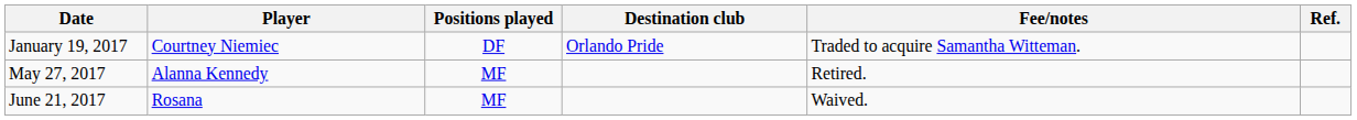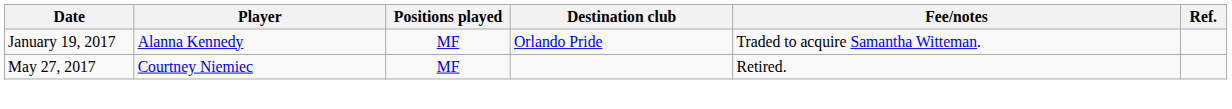January 19, 2017 | Player: Courtney Niemiec -> Alanna Kennedy
January 19, 2017 | Positions played: DF -> MF
May 27, 2017 | Player: Alanna Kennedy -> Courtney Niemiec
- row: June 21, 2017 | Rosana | MF | Waived.
